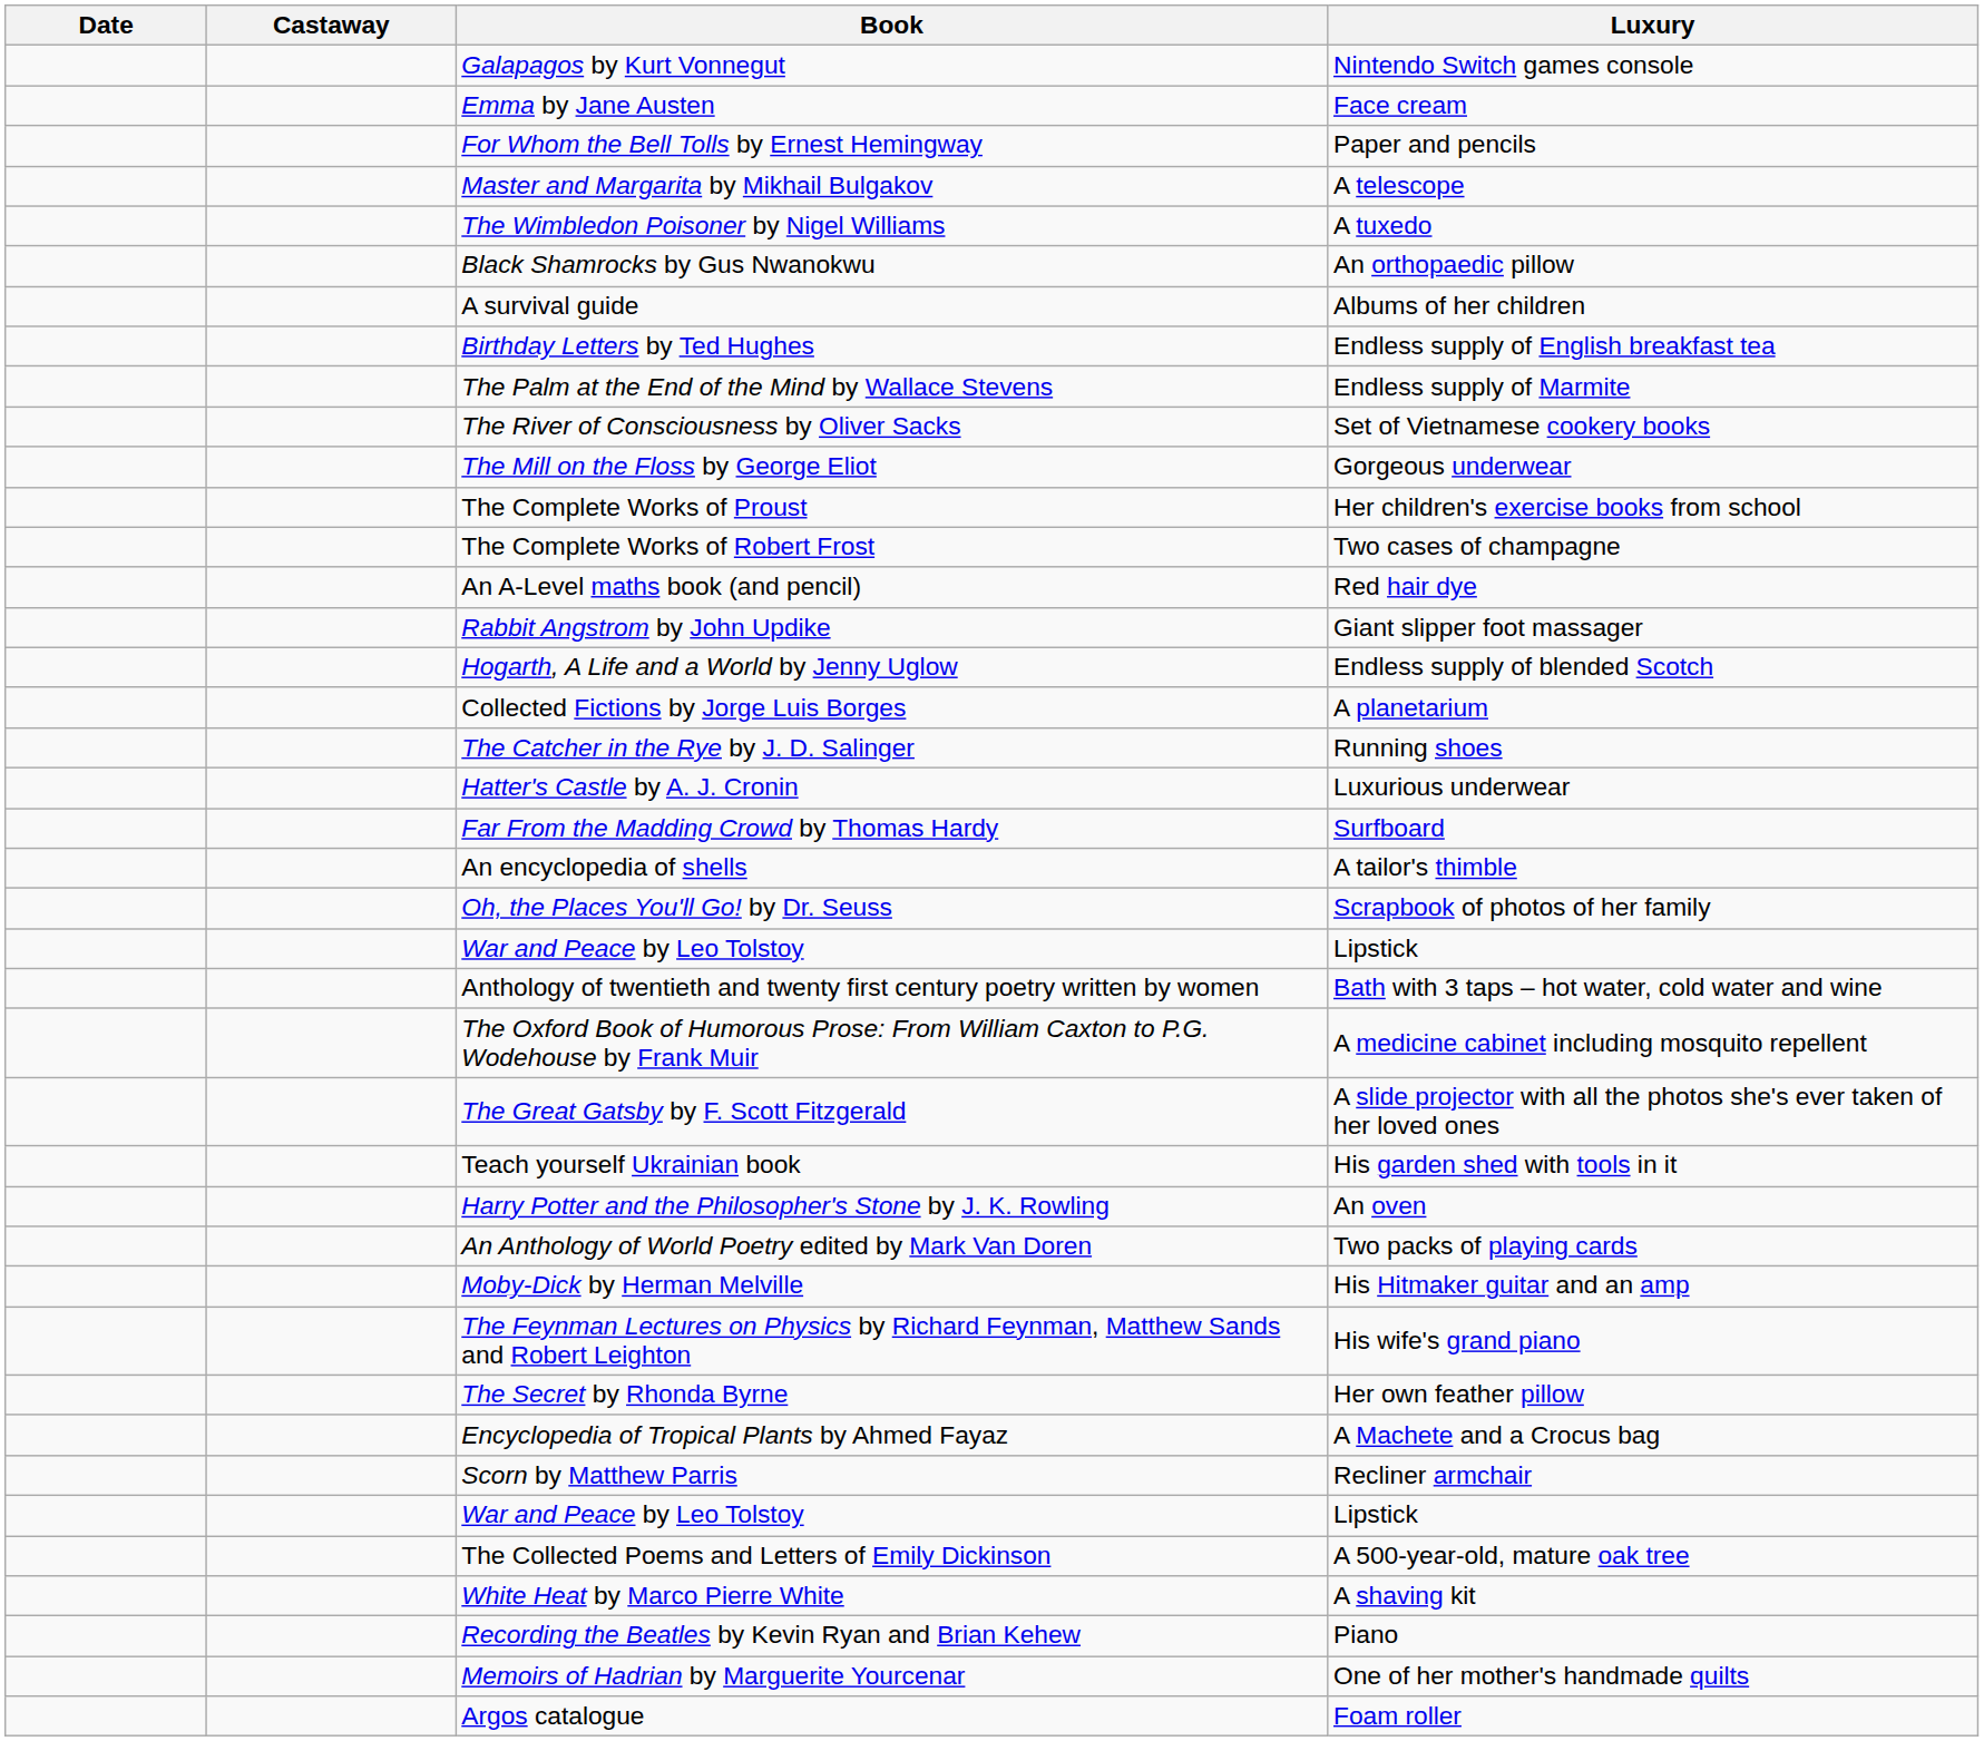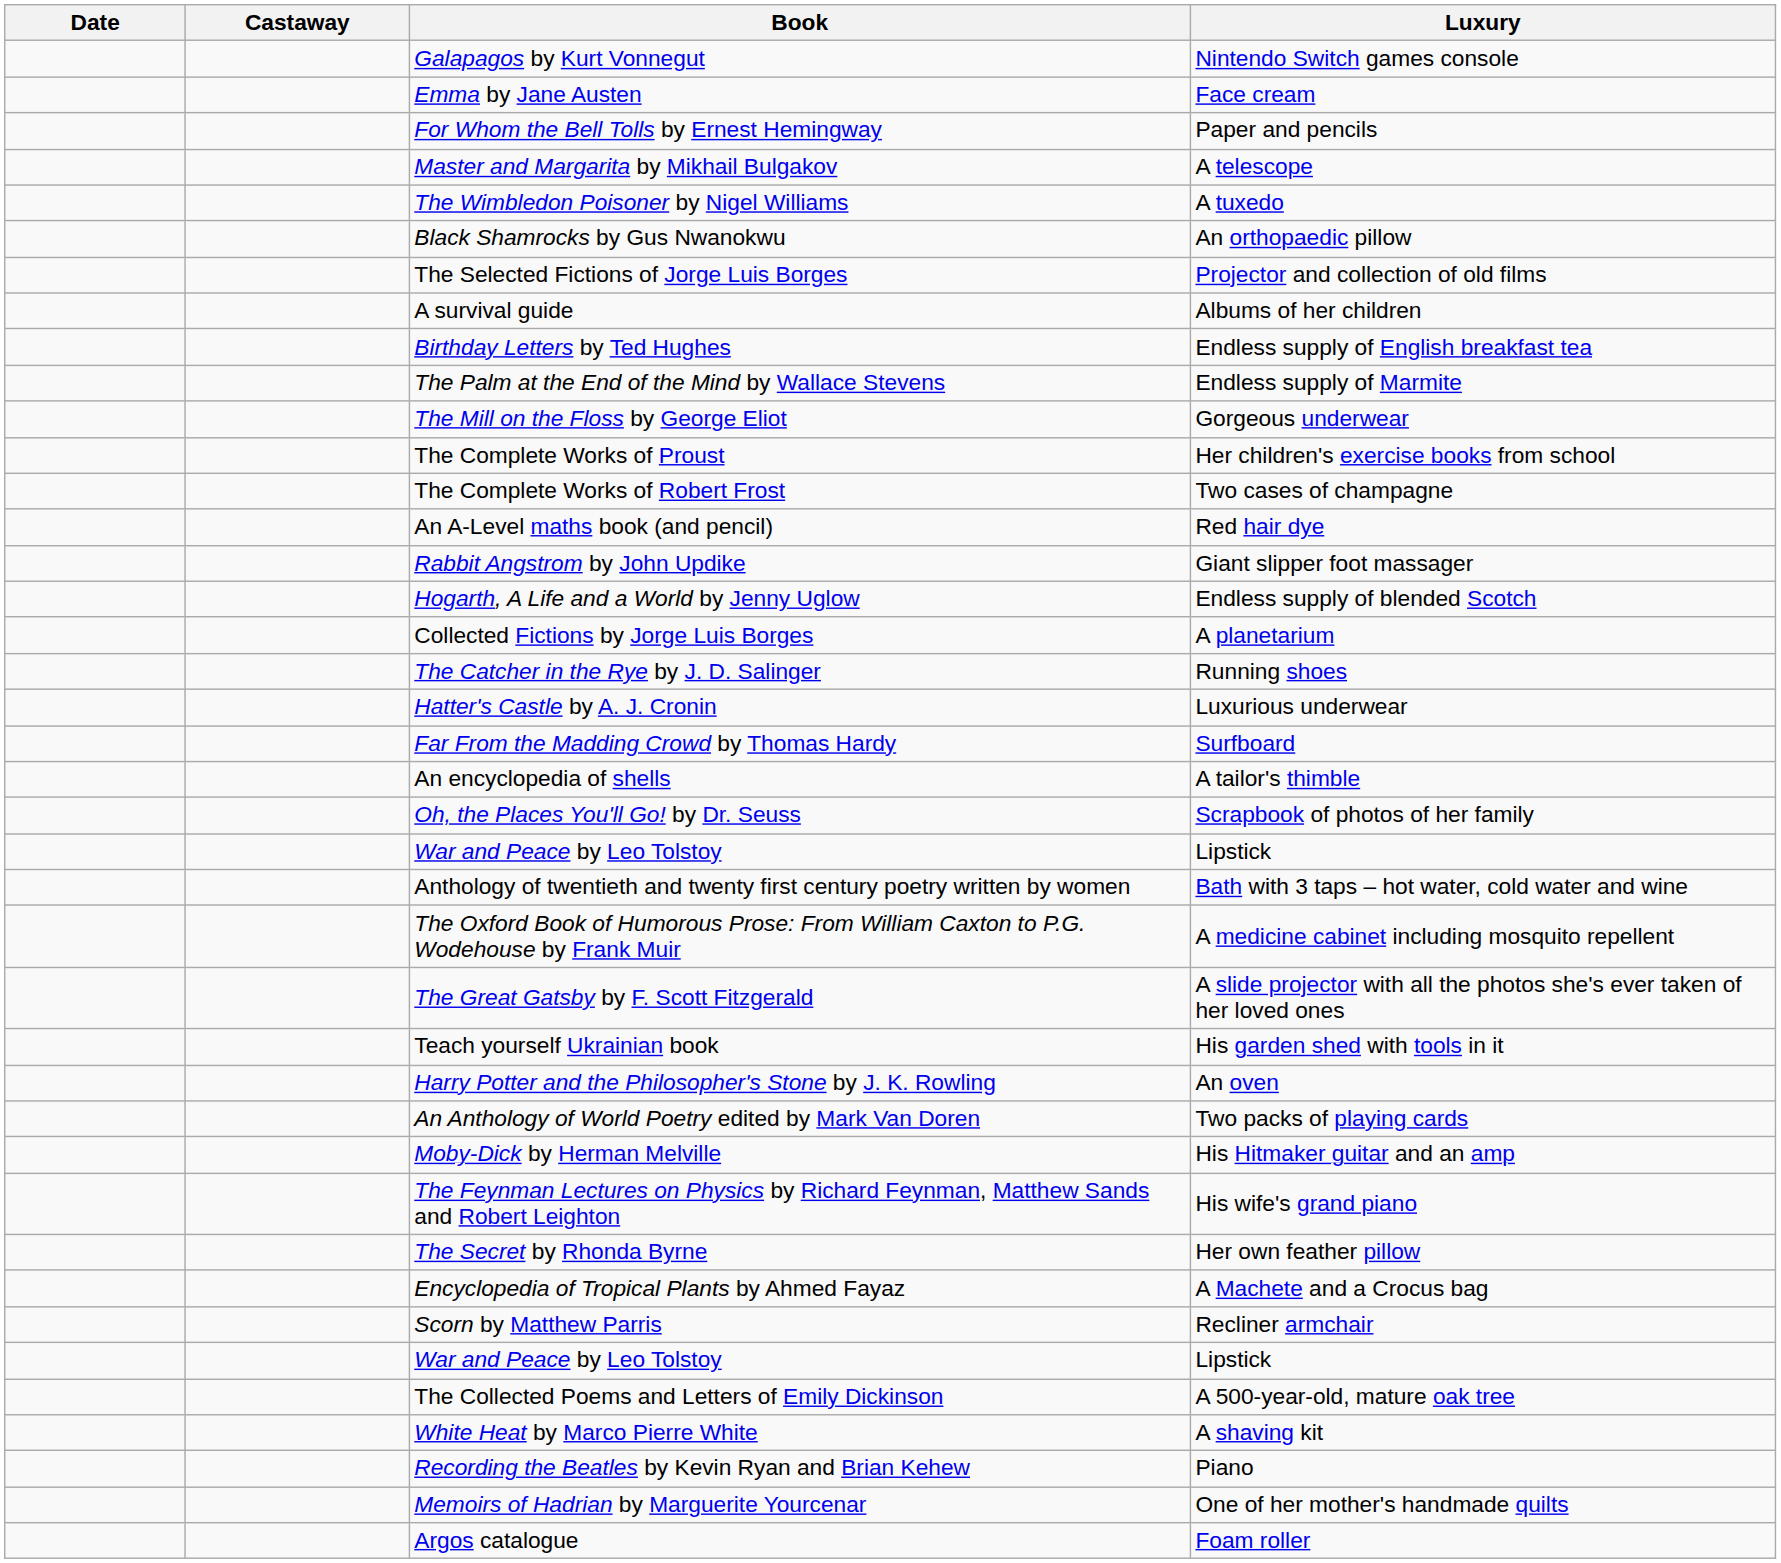+ row: The Selected Fictions of Jorge Luis Borges | Projector and collection of old films
- row: The River of Consciousness by Oliver Sacks | Set of Vietnamese cookery books
